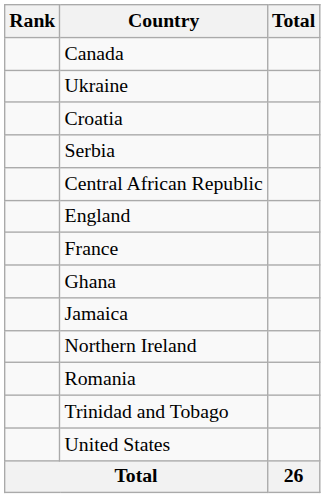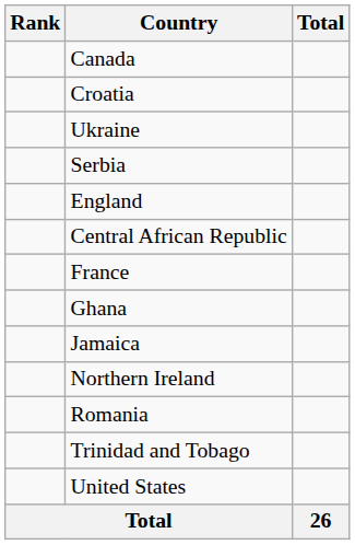rows swapped: Croatia <-> Ukraine
rows swapped: Central African Republic <-> England
